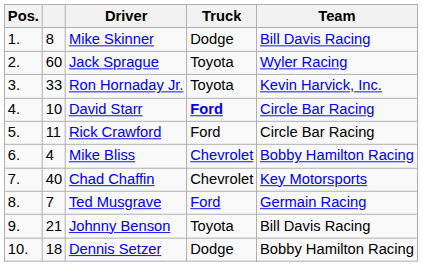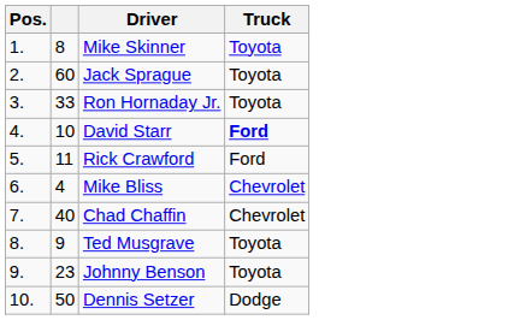- column: Team | Bill Davis Racing | Wyler Racing | Kevin Harvick, Inc. | Circle Bar Racing | Circle Bar Racing | Bobby Hamilton Racing | Key Motorsports | Germain Racing | Bill Davis Racing | Bobby Hamilton Racing
Mike Skinner | Truck: Dodge -> Toyota
Ted Musgrave | column 2: 7 -> 9
Ted Musgrave | Truck: Ford -> Toyota
Johnny Benson | column 2: 21 -> 23
Dennis Setzer | column 2: 18 -> 50
